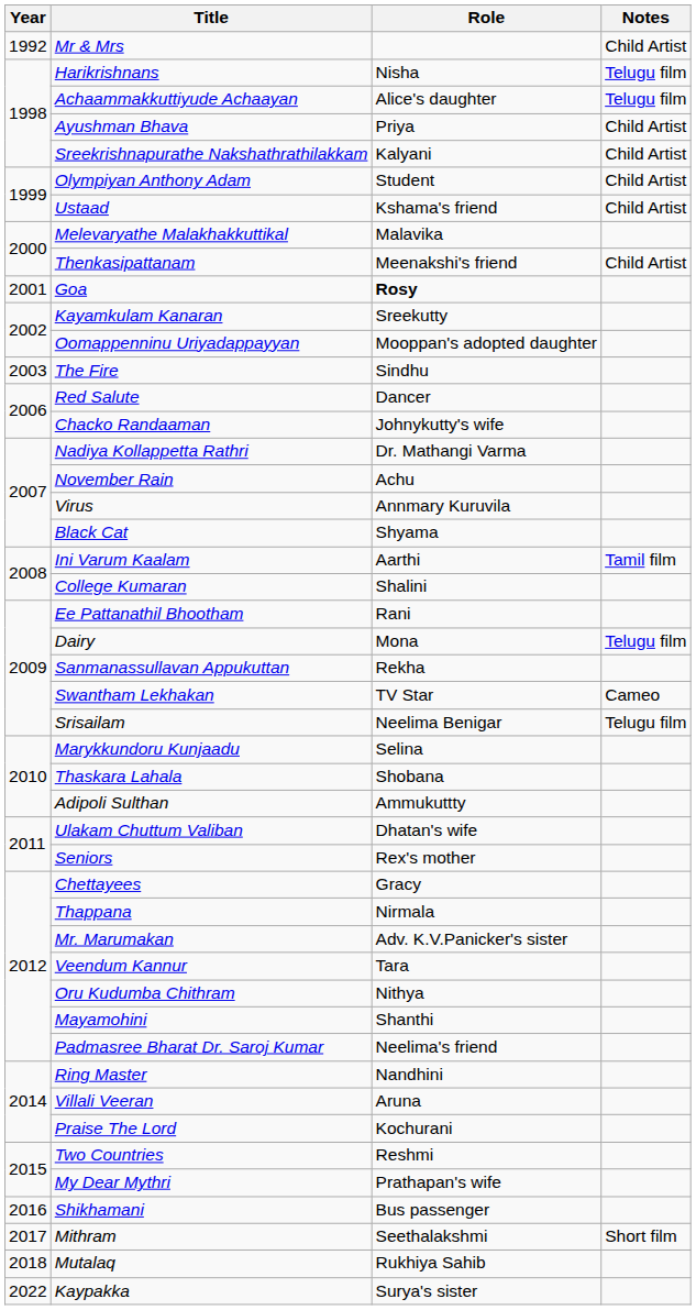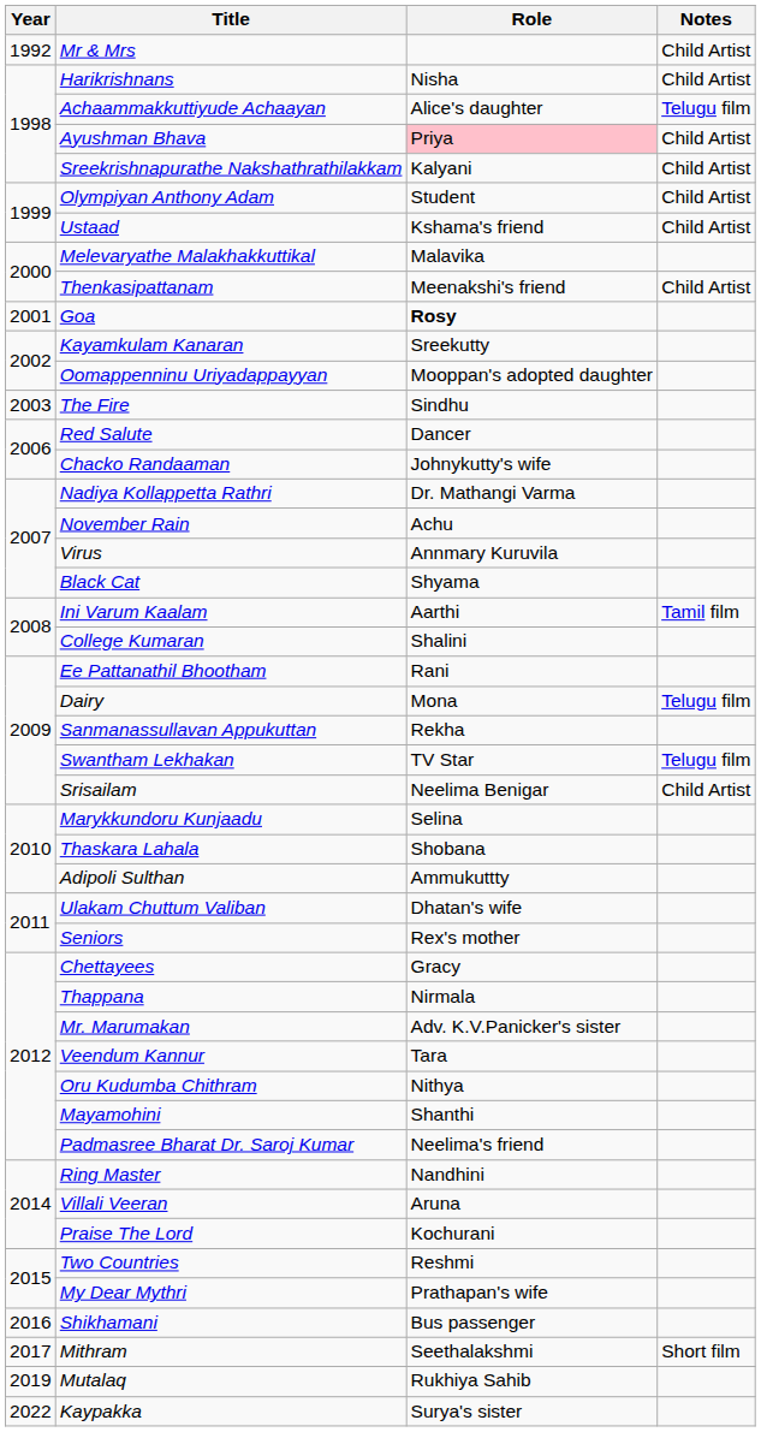Harikrishnans | Notes: Telugu film -> Child Artist
Ayushman Bhava | Role: no background -> pink background
Swantham Lekhakan | Notes: Cameo -> Telugu film
Srisailam | Notes: Telugu film -> Child Artist
Mutalaq | Year: 2018 -> 2019
